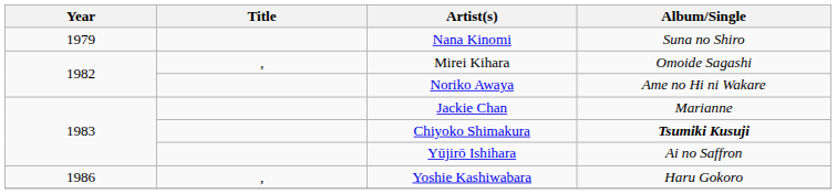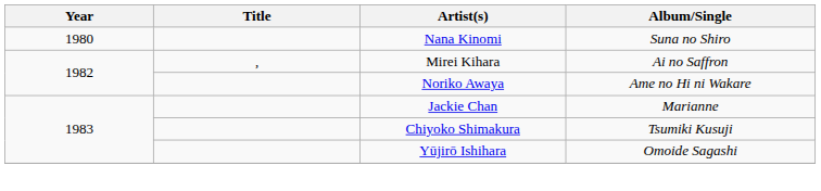Nana Kinomi | Year: 1979 -> 1980
Mirei Kihara | Album/Single: Omoide Sagashi -> Ai no Saffron
Chiyoko Shimakura | Album/Single: bold -> normal
Yūjirō Ishihara | Album/Single: Ai no Saffron -> Omoide Sagashi
- row: 1986 | , | Yoshie Kashiwabara | Haru Gokoro
